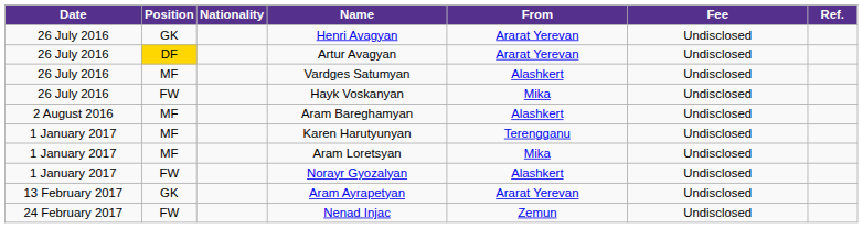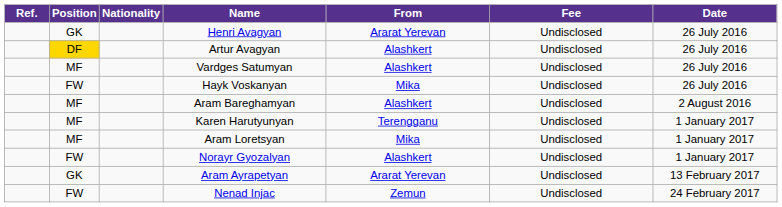columns swapped: Date <-> Ref.
Artur Avagyan | From: Ararat Yerevan -> Alashkert
